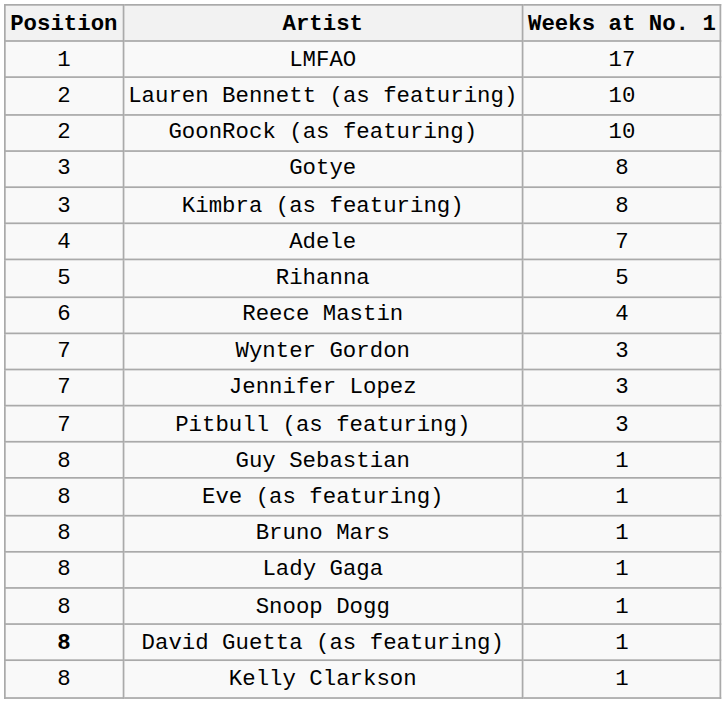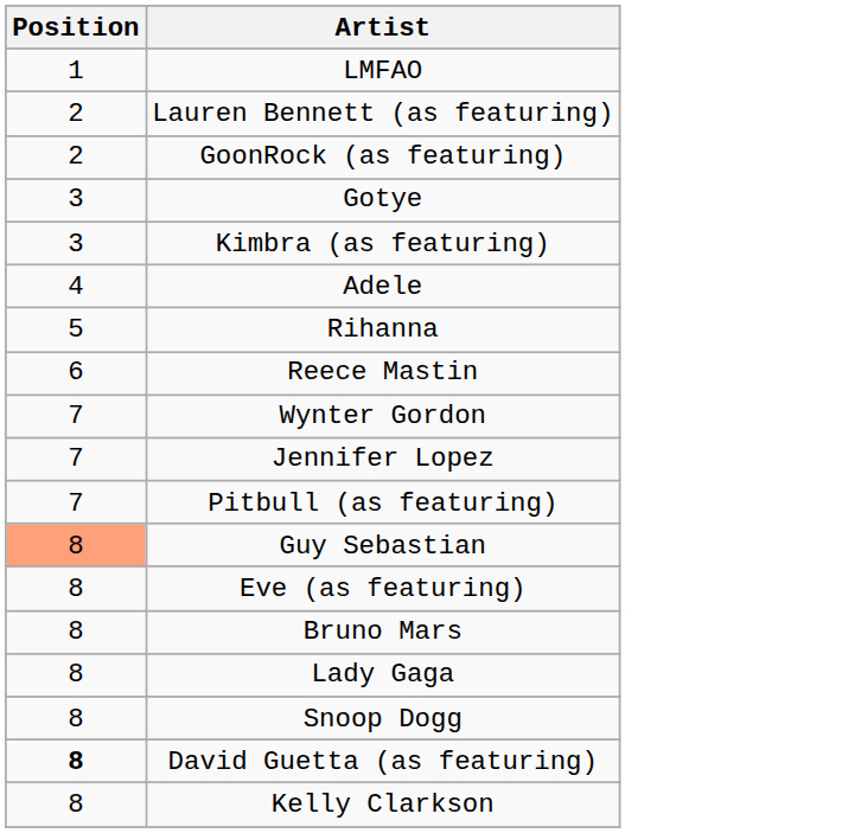- column: Weeks at No. 1 | 17 | 10 | 10 | 8 | 8 | 7 | 5 | 4 | 3 | 3 | 3 | 1 | 1 | 1 | 1 | 1 | 1 | 1
Guy Sebastian | Position: no background -> lightsalmon background
